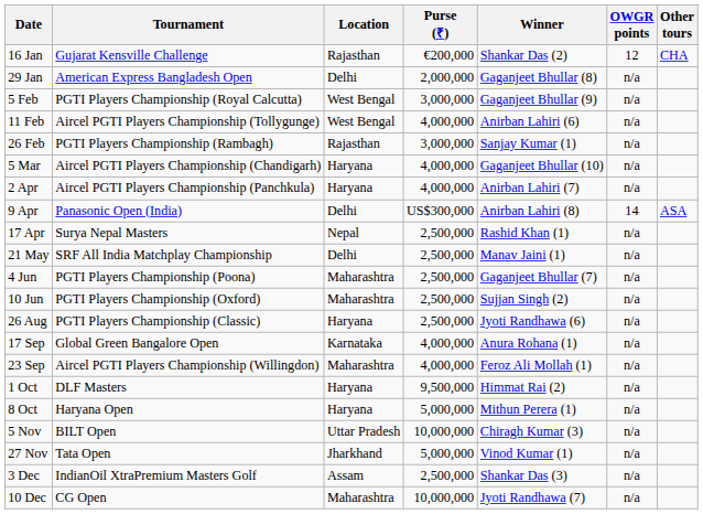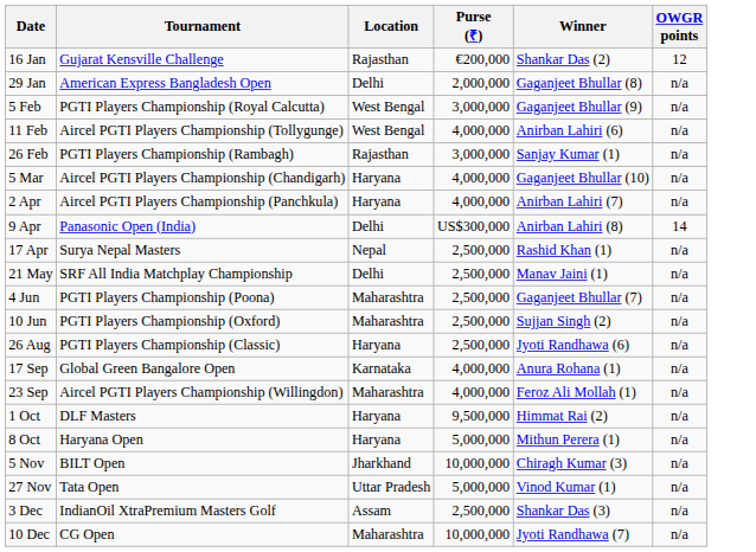- column: Other tours | CHA | ASA
5 Nov | Location: Uttar Pradesh -> Jharkhand
27 Nov | Location: Jharkhand -> Uttar Pradesh
